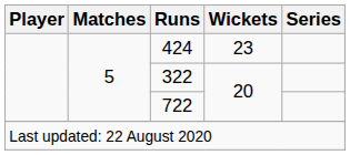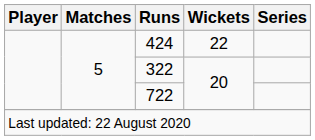424 | Wickets: 23 -> 22
